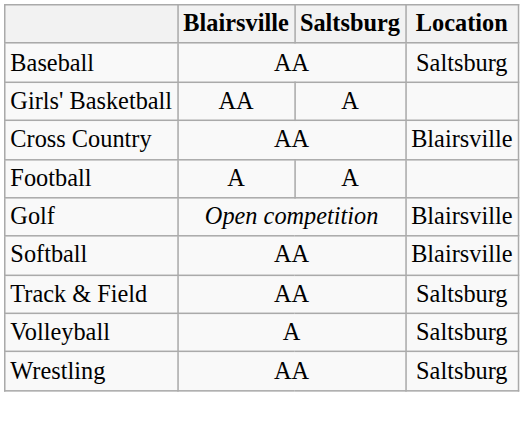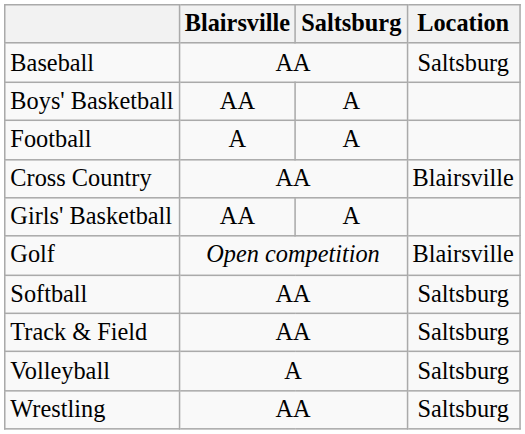+ row: Boys' Basketball | AA | A
rows swapped: Girls' Basketball <-> Football
Softball | Location: Blairsville -> Saltsburg
